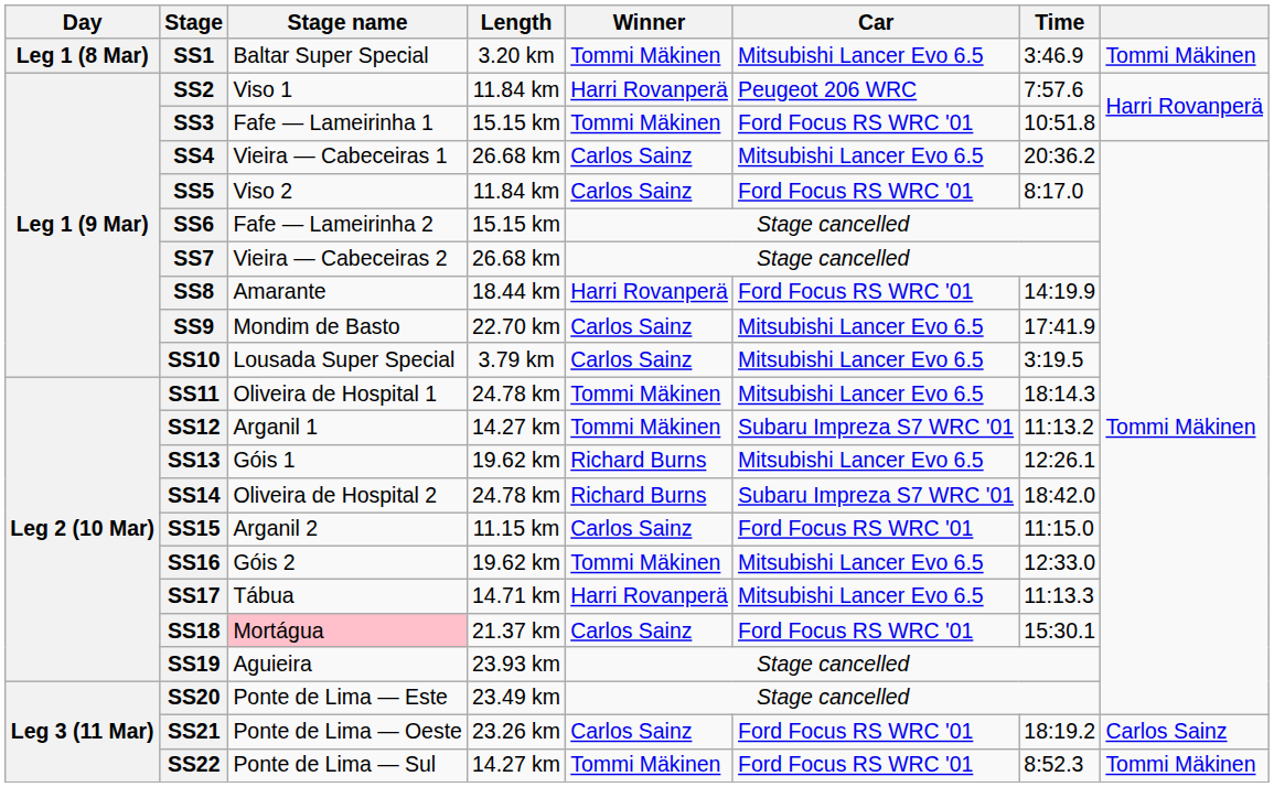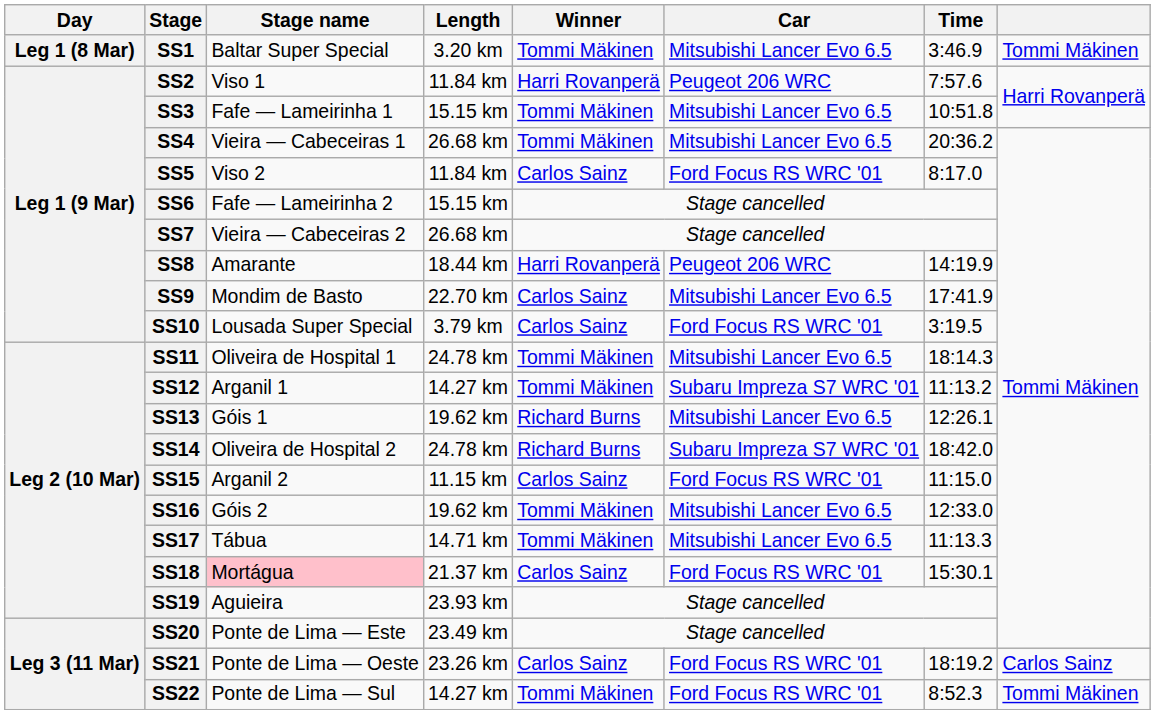SS3 | Car: Ford Focus RS WRC '01 -> Mitsubishi Lancer Evo 6.5
SS4 | Winner: Carlos Sainz -> Tommi Mäkinen
SS8 | Car: Ford Focus RS WRC '01 -> Peugeot 206 WRC
SS10 | Car: Mitsubishi Lancer Evo 6.5 -> Ford Focus RS WRC '01
SS17 | Winner: Harri Rovanperä -> Tommi Mäkinen
